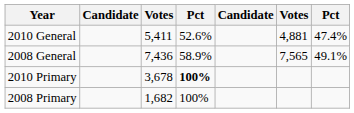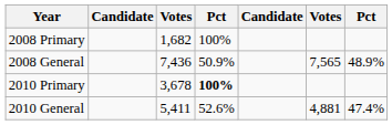rows swapped: 2008 Primary <-> 2010 General
2008 General | column 4: 58.9% -> 50.9%
2008 General | column 7: 49.1% -> 48.9%
